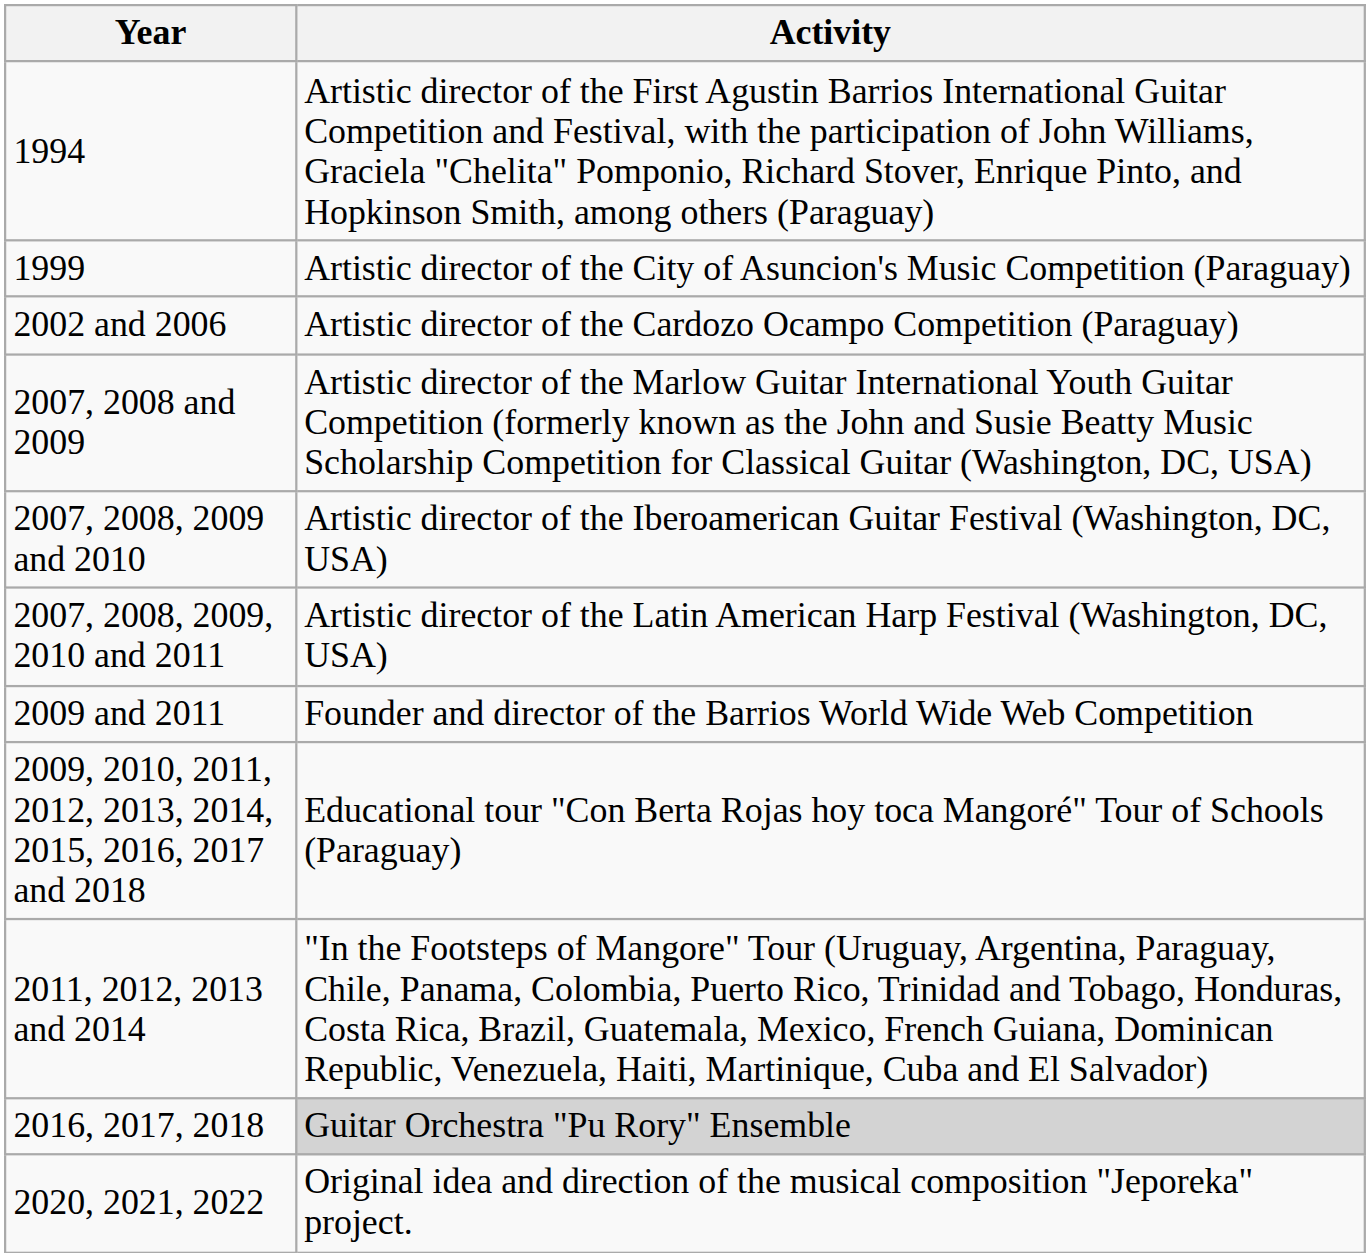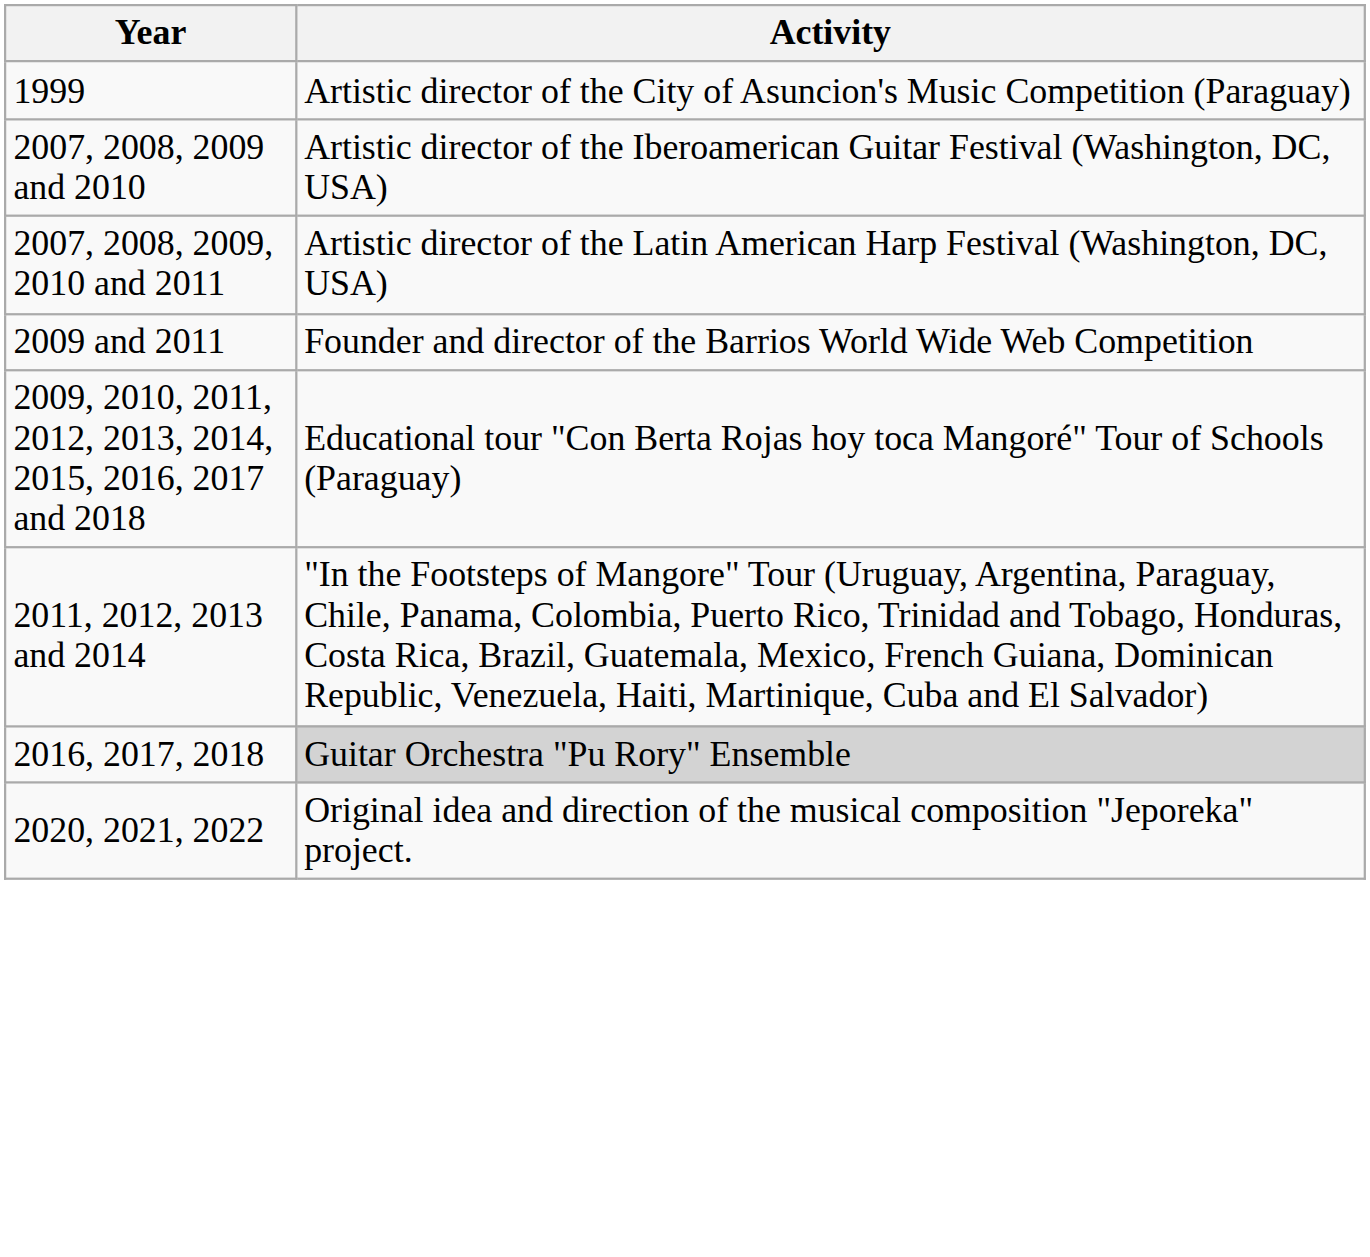- row: 1994 | Artistic director of the First Agustin Barrios International Guitar Competition and Festival, with the participation of John Williams, Graciela "Chelita" Pomponio, Richard Stover, Enrique Pinto, and Hopkinson Smith, among others (Paraguay)
- row: 2002 and 2006 | Artistic director of the Cardozo Ocampo Competition (Paraguay)
- row: 2007, 2008 and 2009 | Artistic director of the Marlow Guitar International Youth Guitar Competition (formerly known as the John and Susie Beatty Music Scholarship Competition for Classical Guitar (Washington, DC, USA)
